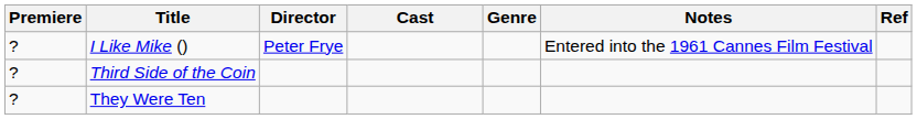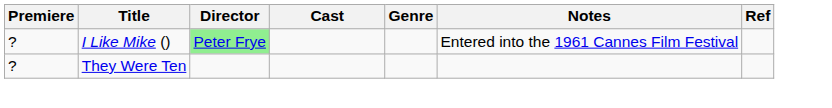I Like Mike () | Director: no background -> lightgreen background
- row: ? | Third Side of the Coin
